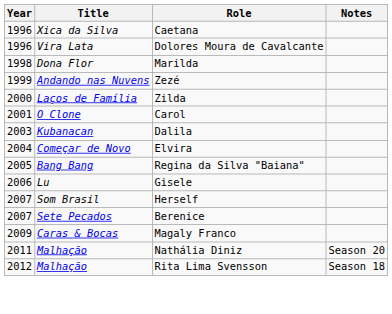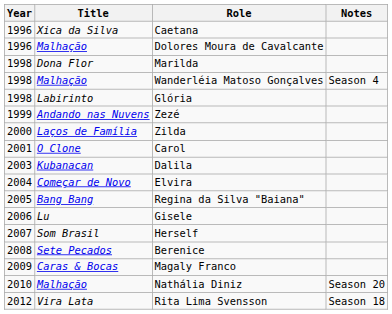Dolores Moura de Cavalcante | Title: Vira Lata -> Malhação
+ row: 1998 | Malhação | Wanderléia Matoso Gonçalves | Season 4
+ row: 1998 | Labirinto | Glória
Berenice | Year: 2007 -> 2008
Nathália Diniz | Year: 2011 -> 2010
Rita Lima Svensson | Title: Malhação -> Vira Lata
